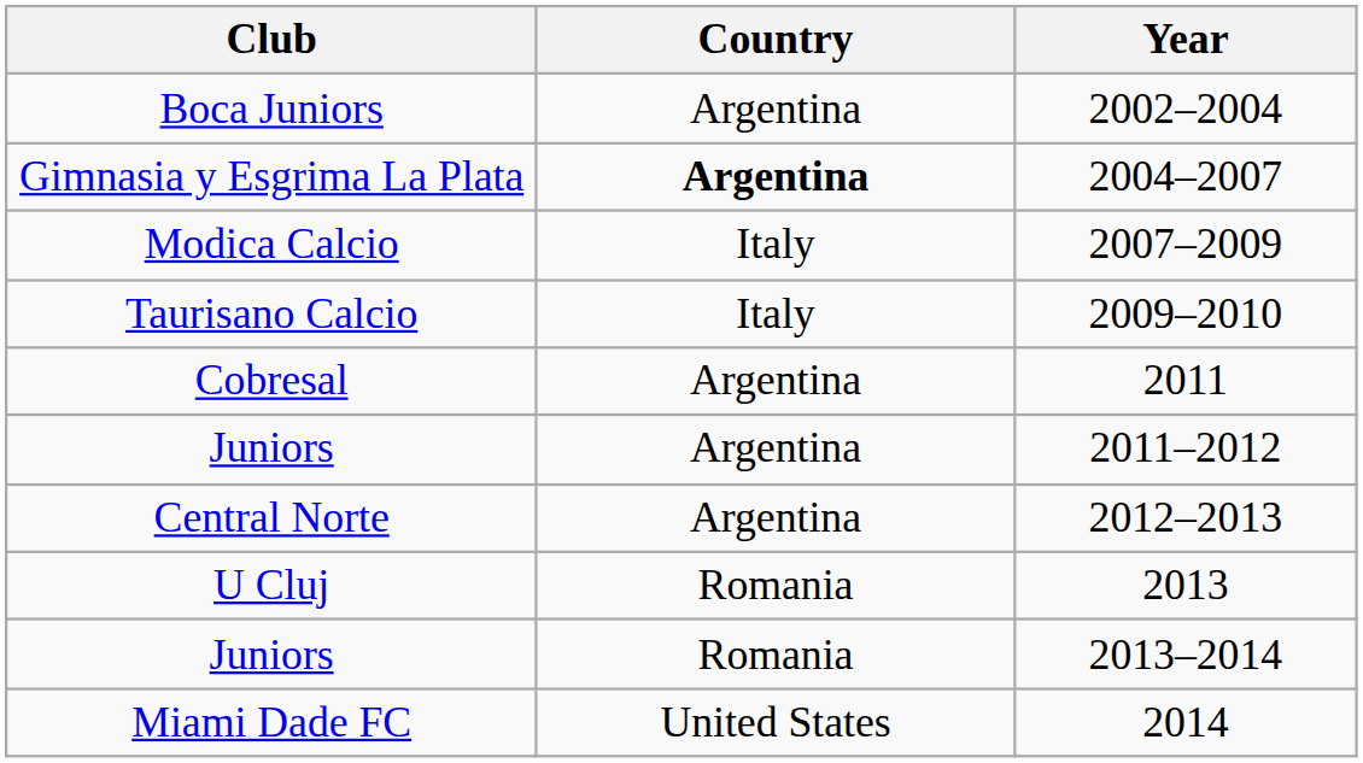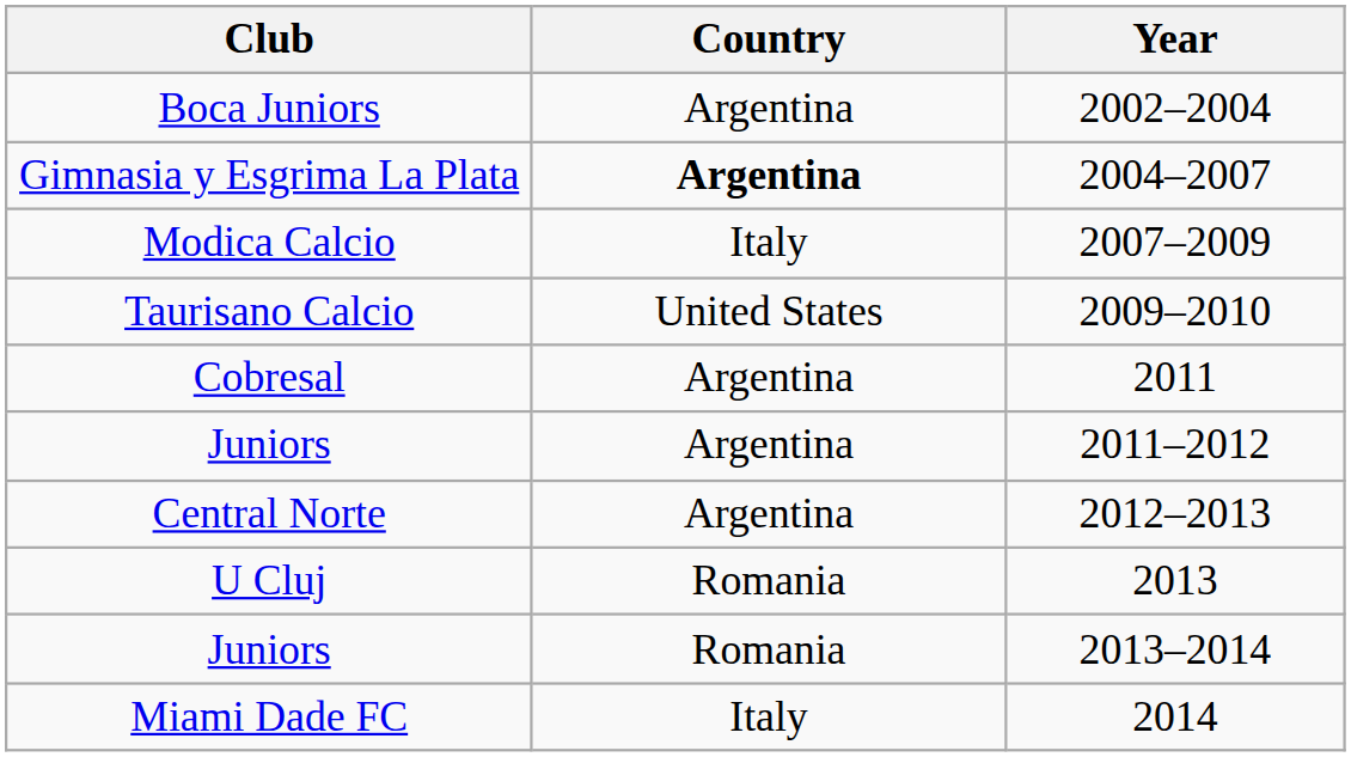Taurisano Calcio | Country: Italy -> United States
Miami Dade FC | Country: United States -> Italy
